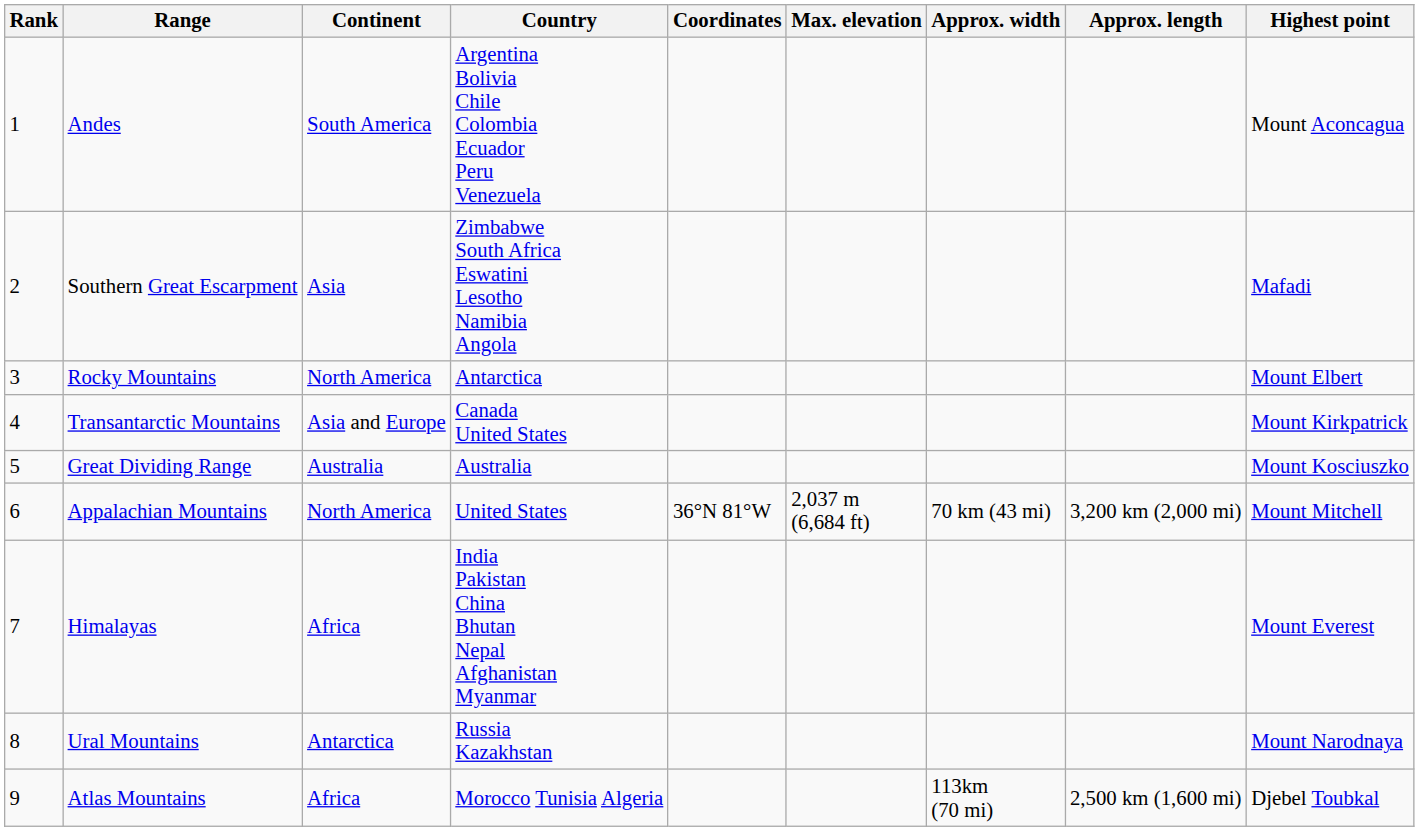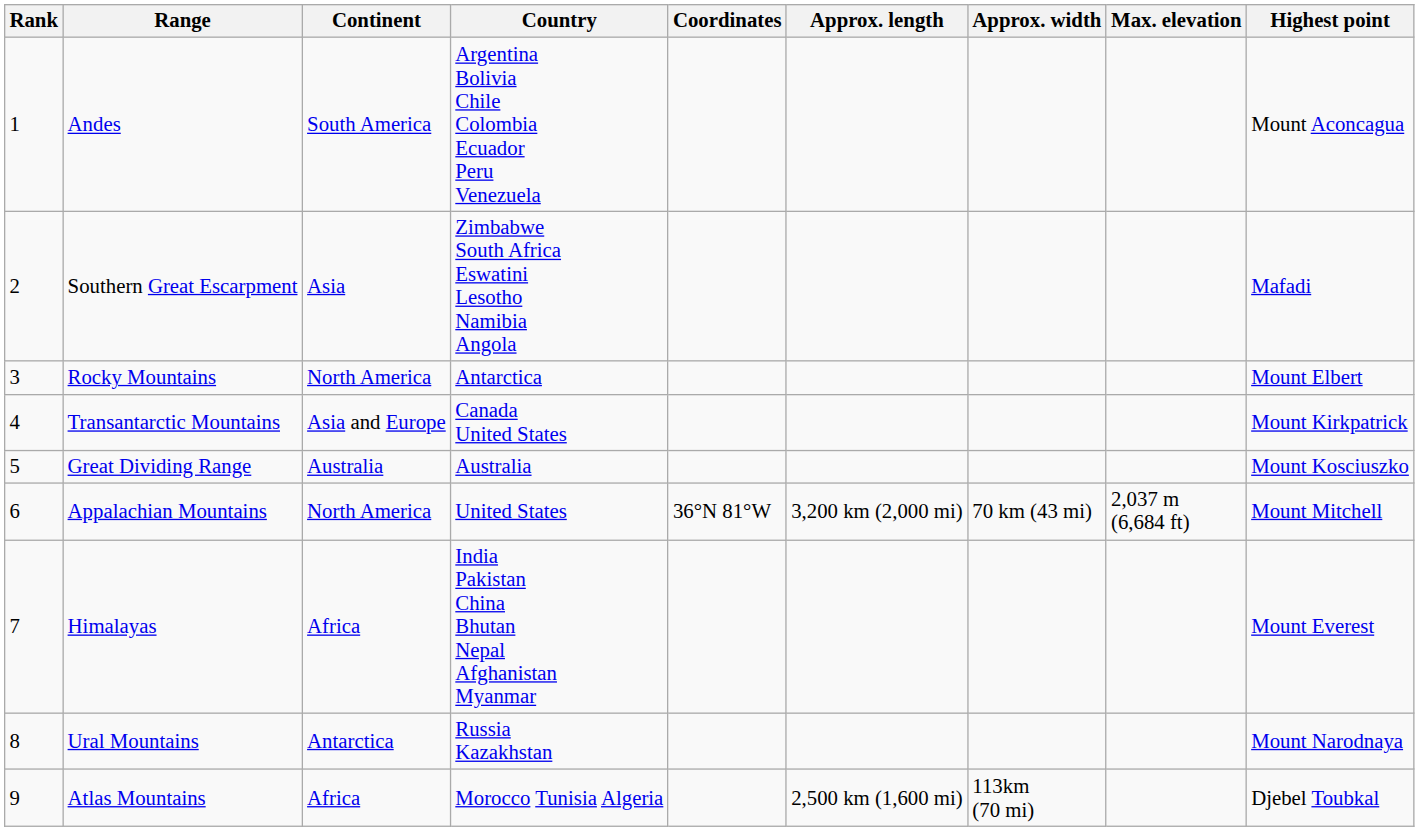columns swapped: Approx. length <-> Max. elevation
